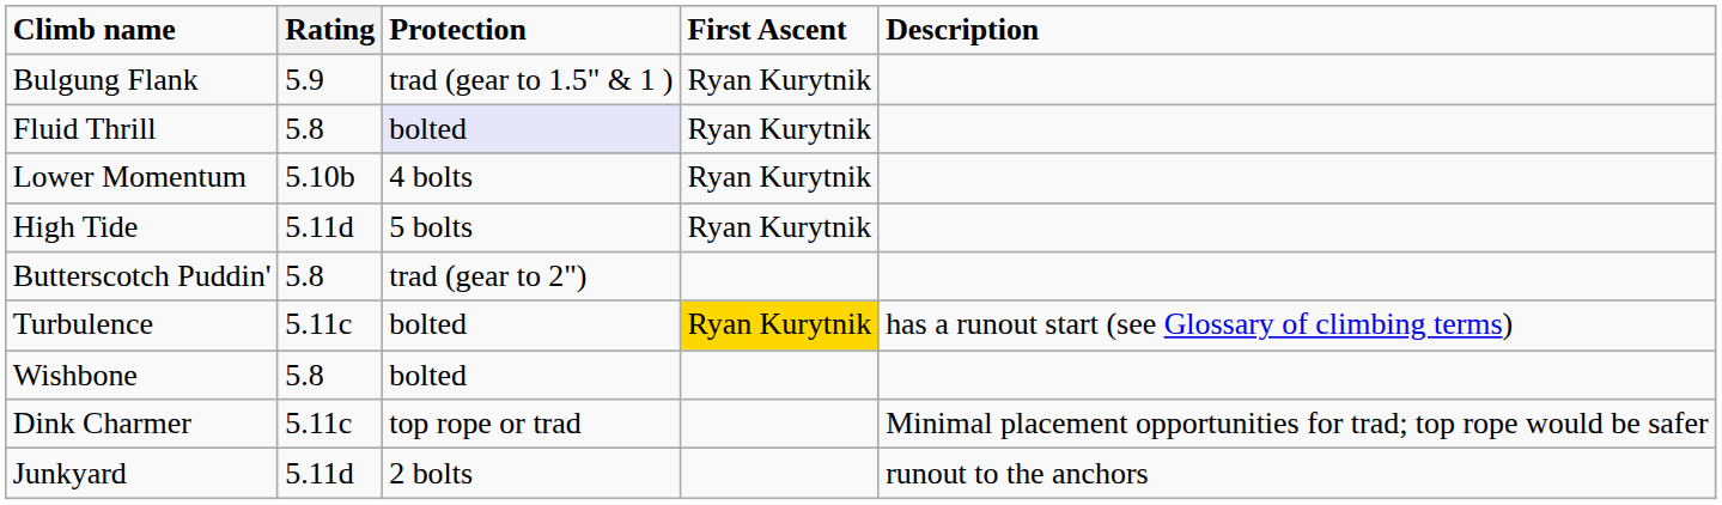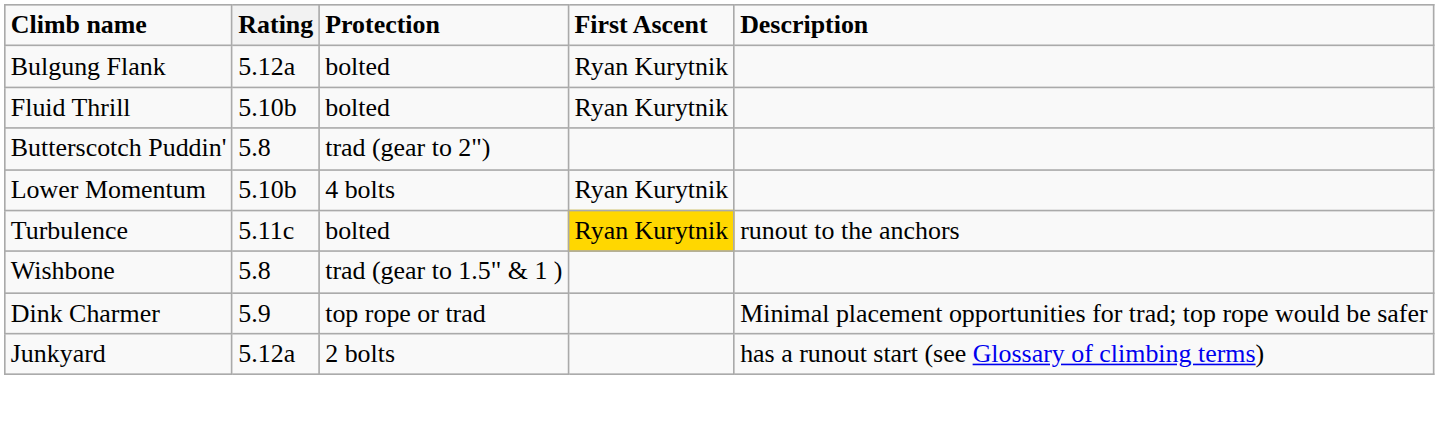Bulgung Flank | Rating: 5.9 -> 5.12a
Bulgung Flank | Protection: trad (gear to 1.5" & 1 ) -> bolted
Fluid Thrill | Rating: 5.8 -> 5.10b
Fluid Thrill | Protection: lavender background -> no background
rows swapped: Butterscotch Puddin' <-> Lower Momentum
- row: High Tide | 5.11d | 5 bolts | Ryan Kurytnik
Turbulence | Description: has a runout start (see Glossary of climbing terms) -> runout to the anchors
Wishbone | Protection: bolted -> trad (gear to 1.5" & 1 )
Dink Charmer | Rating: 5.11c -> 5.9
Junkyard | Rating: 5.11d -> 5.12a
Junkyard | Description: runout to the anchors -> has a runout start (see Glossary of climbing terms)
